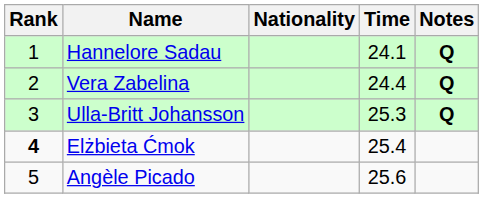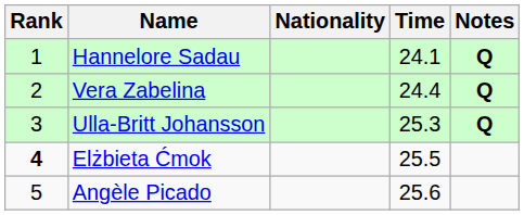Elżbieta Ćmok | Time: 25.4 -> 25.5
